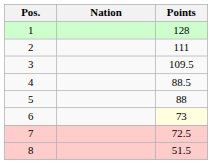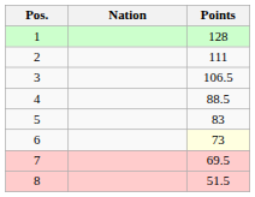3 | Points: 109.5 -> 106.5
5 | Points: 88 -> 83
7 | Points: 72.5 -> 69.5
